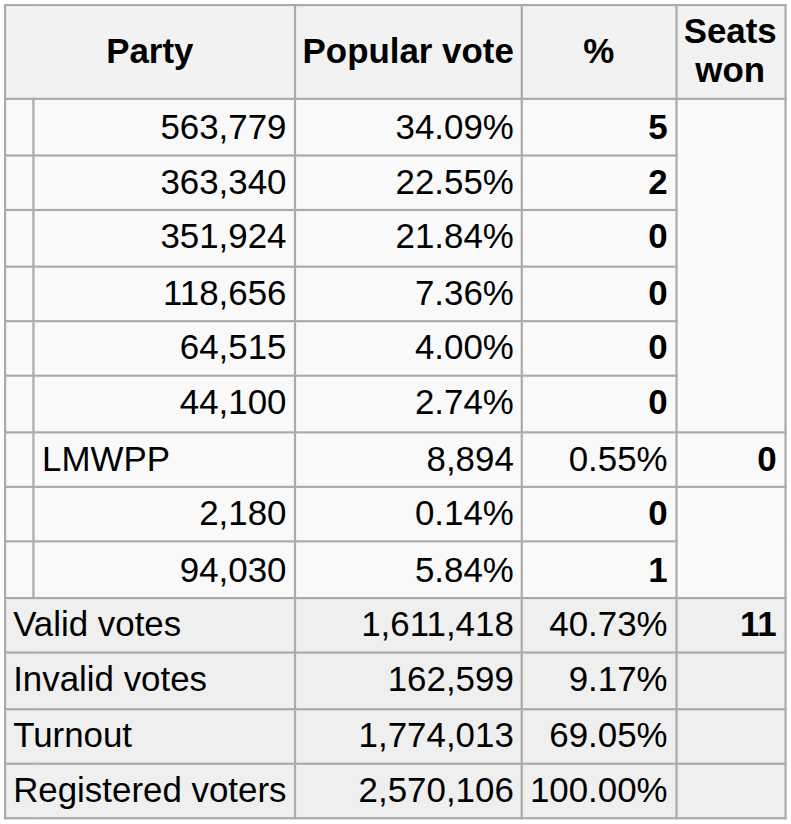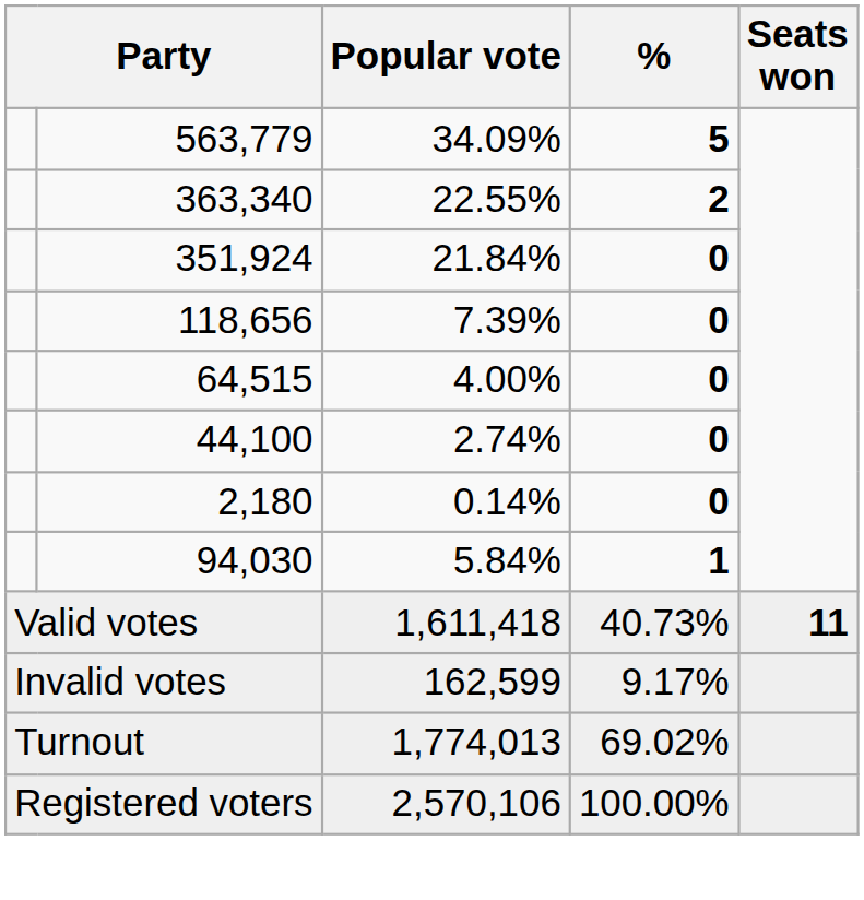118,656 | Popular vote: 7.36% -> 7.39%
- row: LMWPP | 8,894 | 0.55% | 0
Turnout | %: 69.05% -> 69.02%
